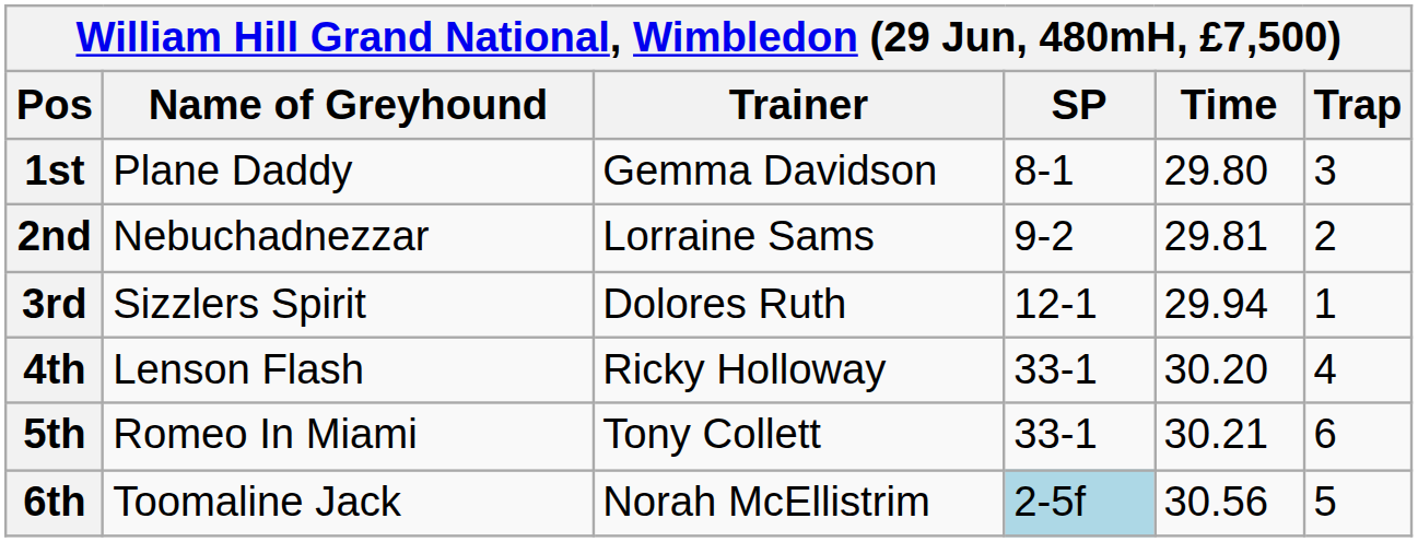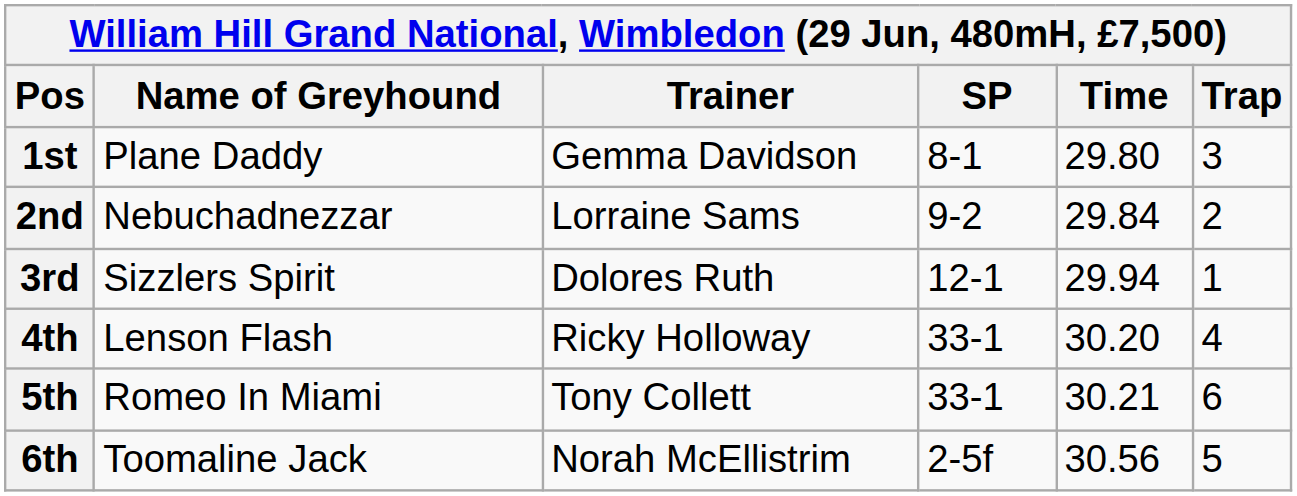2nd | Time: 29.81 -> 29.84
6th | SP: lightblue background -> no background
